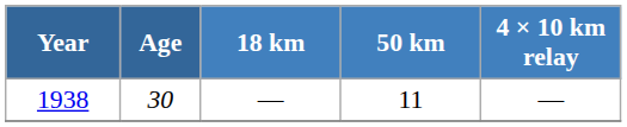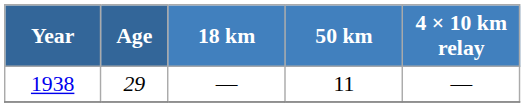1938 | Age: 30 -> 29
